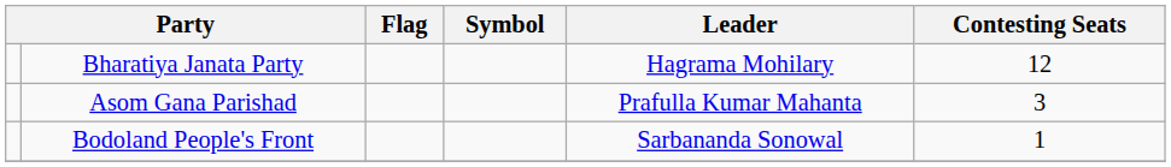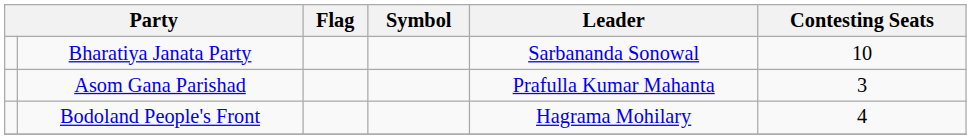Bharatiya Janata Party | Leader: Hagrama Mohilary -> Sarbananda Sonowal
Bharatiya Janata Party | Contesting Seats: 12 -> 10
Bodoland People's Front | Leader: Sarbananda Sonowal -> Hagrama Mohilary
Bodoland People's Front | Contesting Seats: 1 -> 4
